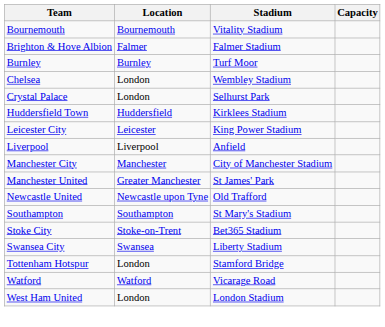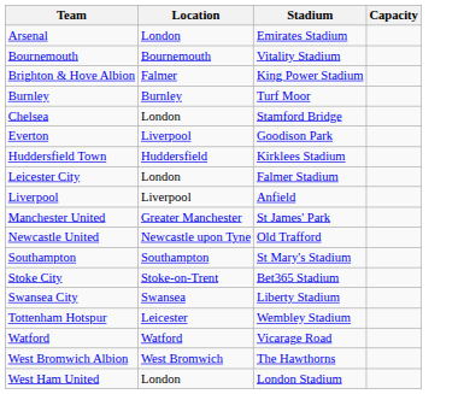+ row: Arsenal | London | Emirates Stadium
Brighton & Hove Albion | Stadium: Falmer Stadium -> King Power Stadium
Chelsea | Stadium: Wembley Stadium -> Stamford Bridge
- row: Crystal Palace | London | Selhurst Park
+ row: Everton | Liverpool | Goodison Park
Leicester City | Location: Leicester -> London
Leicester City | Stadium: King Power Stadium -> Falmer Stadium
- row: Manchester City | Manchester | City of Manchester Stadium
Tottenham Hotspur | Location: London -> Leicester
Tottenham Hotspur | Stadium: Stamford Bridge -> Wembley Stadium
+ row: West Bromwich Albion | West Bromwich | The Hawthorns
